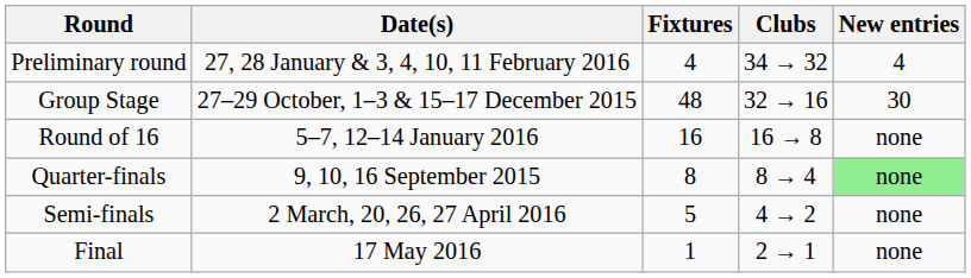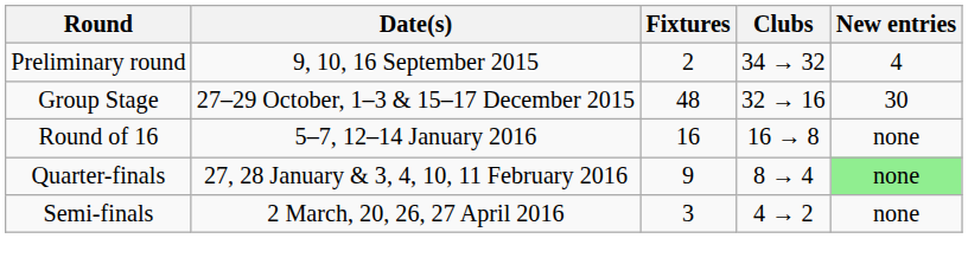Preliminary round | Date(s): 27, 28 January & 3, 4, 10, 11 February 2016 -> 9, 10, 16 September 2015
Preliminary round | Fixtures: 4 -> 2
Quarter-finals | Date(s): 9, 10, 16 September 2015 -> 27, 28 January & 3, 4, 10, 11 February 2016
Quarter-finals | Fixtures: 8 -> 9
Semi-finals | Fixtures: 5 -> 3
- row: Final | 17 May 2016 | 1 | 2 → 1 | none
